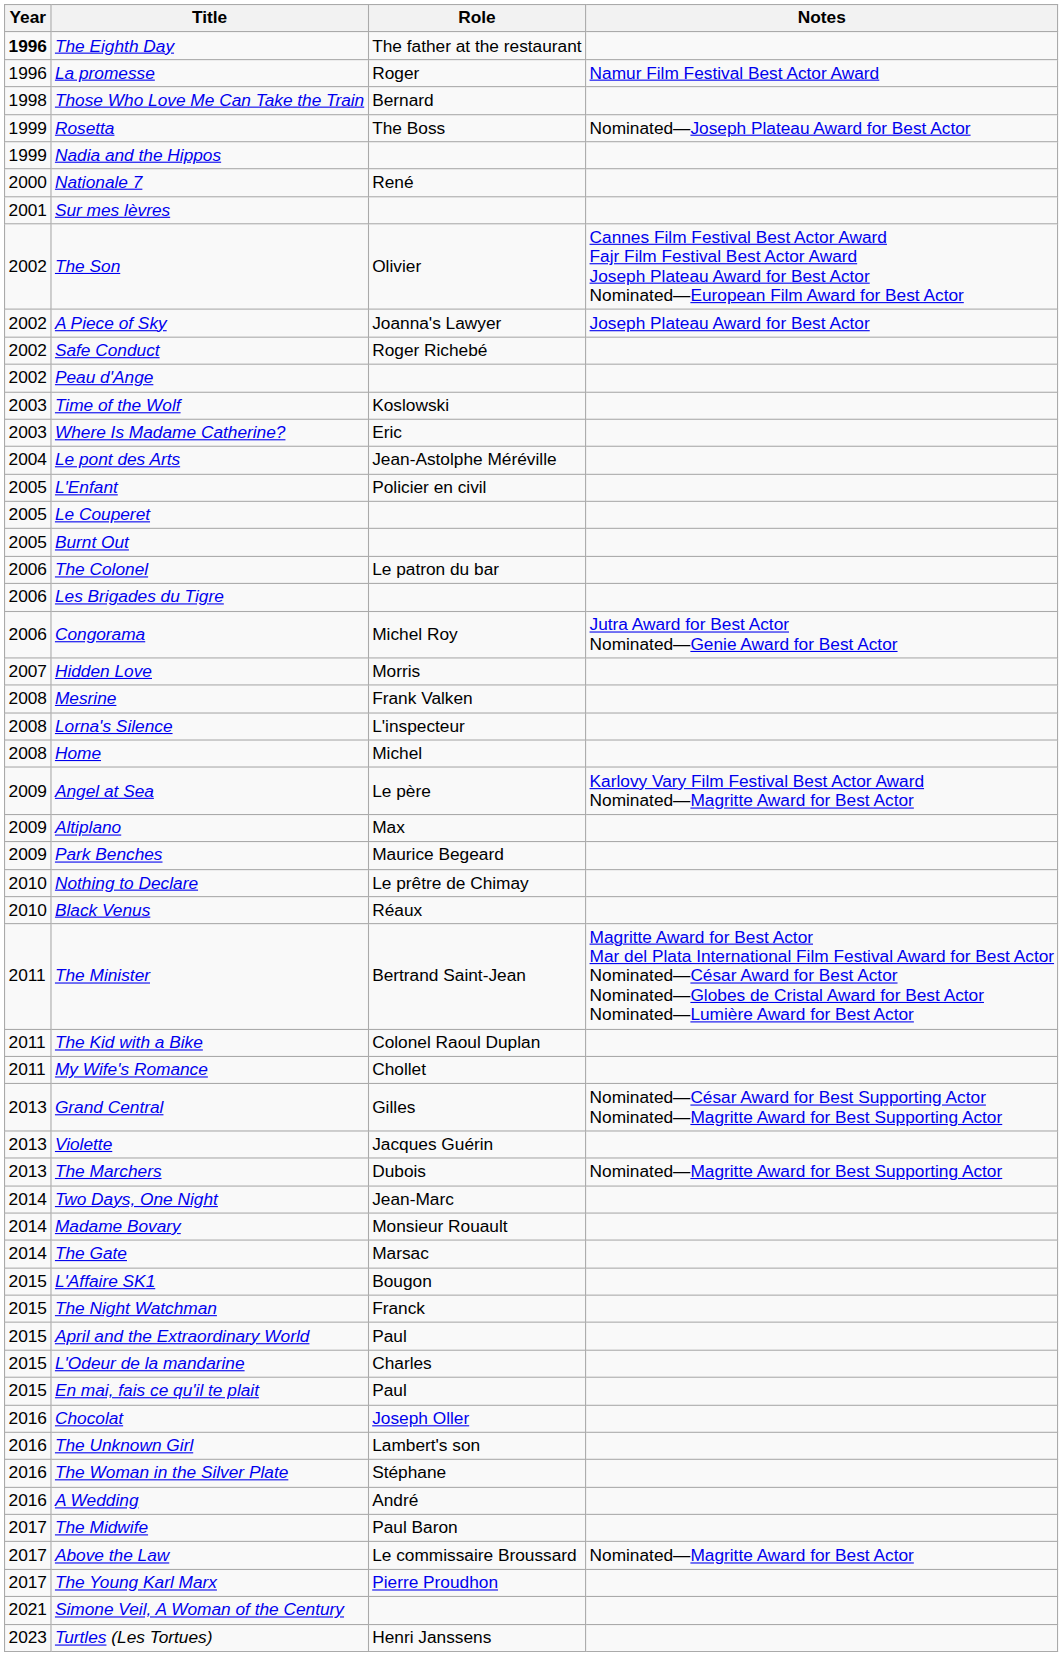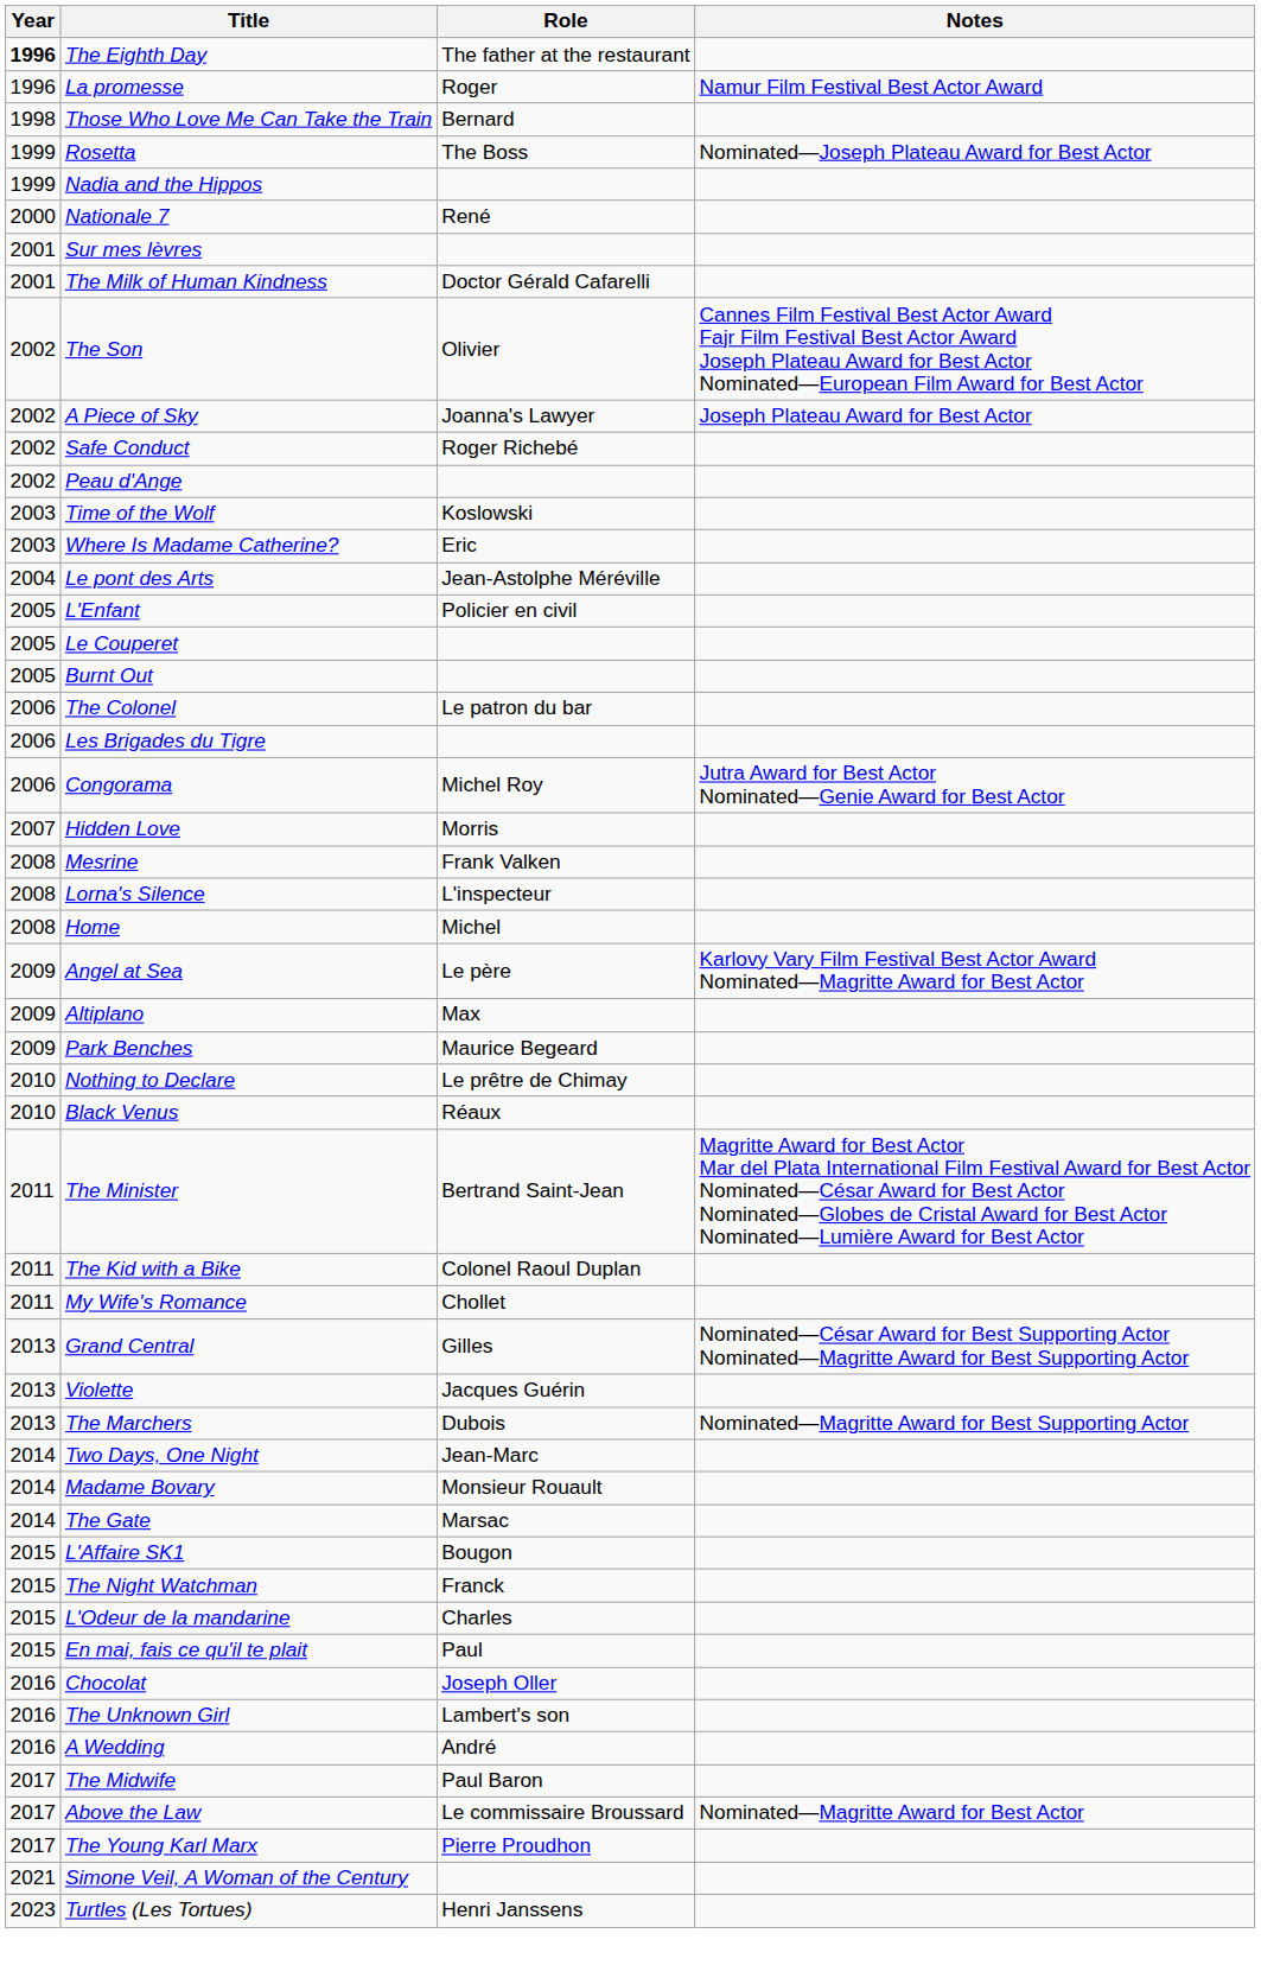+ row: 2001 | The Milk of Human Kindness | Doctor Gérald Cafarelli
- row: 2015 | April and the Extraordinary World | Paul
- row: 2016 | The Woman in the Silver Plate | Stéphane
